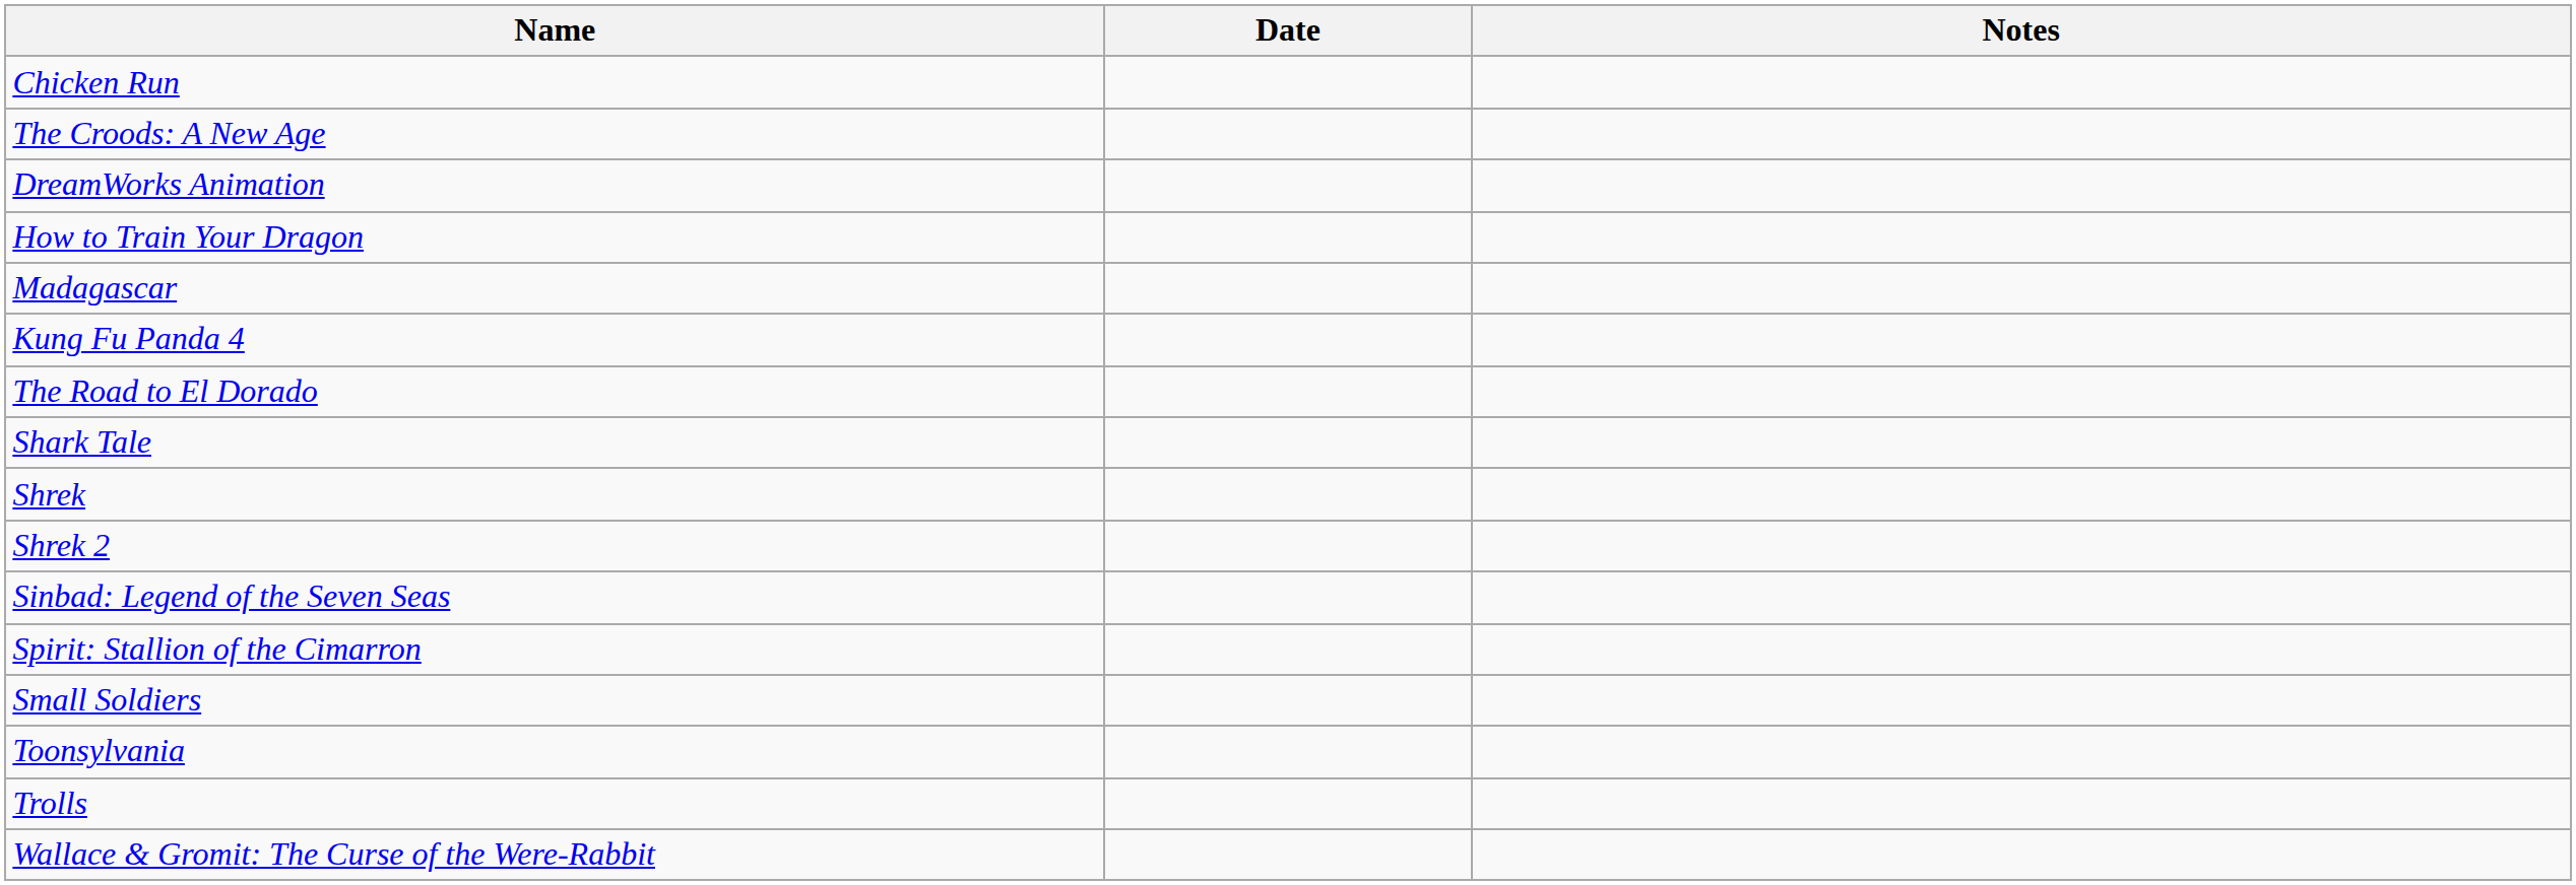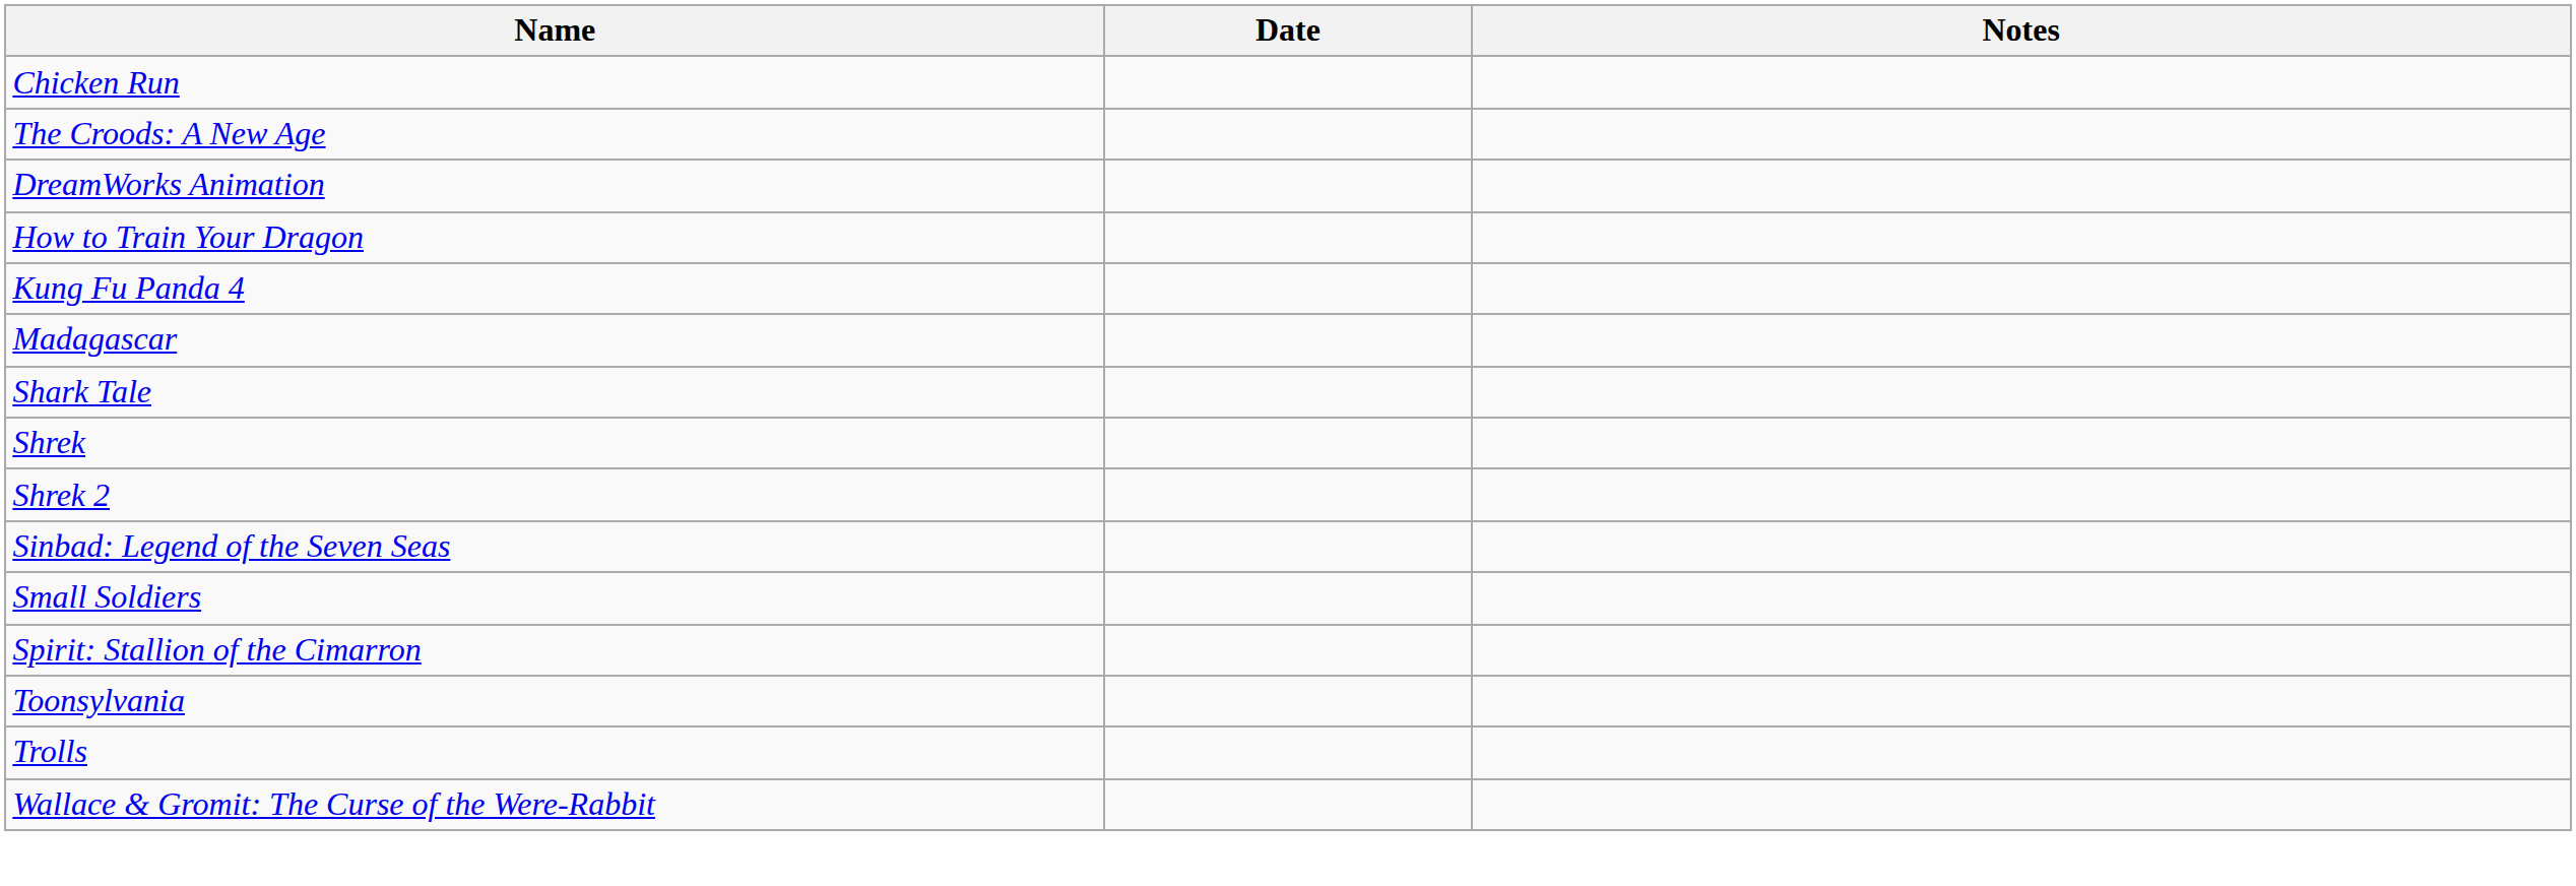rows swapped: Kung Fu Panda 4 <-> Madagascar
- row: The Road to El Dorado
rows swapped: Small Soldiers <-> Spirit: Stallion of the Cimarron
